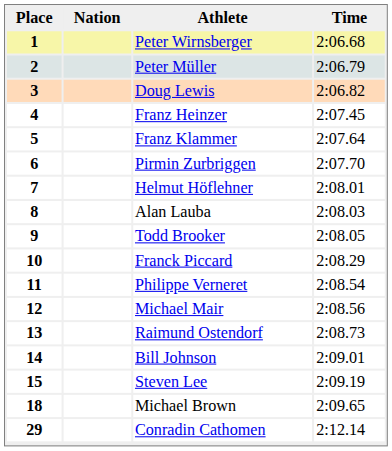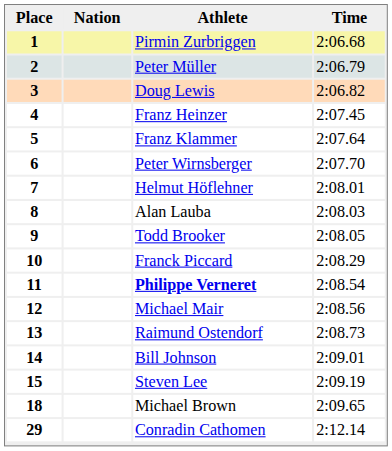1 | Athlete: Peter Wirnsberger -> Pirmin Zurbriggen
6 | Athlete: Pirmin Zurbriggen -> Peter Wirnsberger
11 | Athlete: normal -> bold
